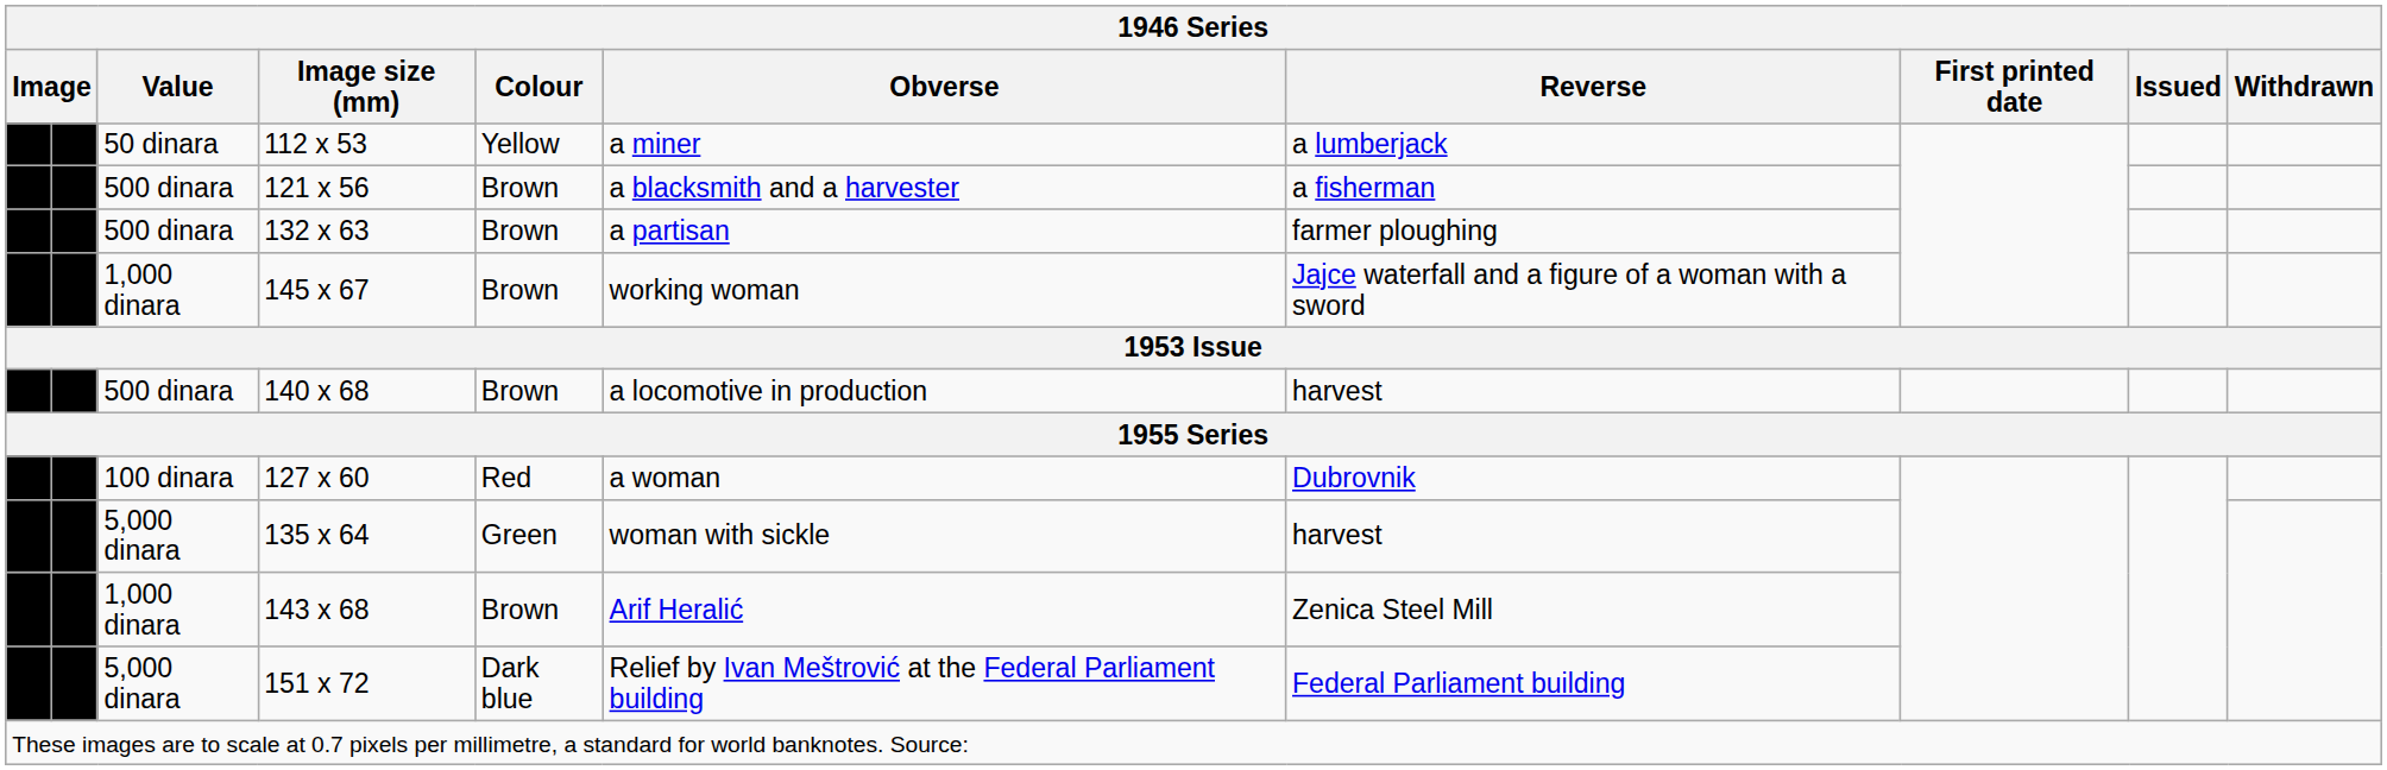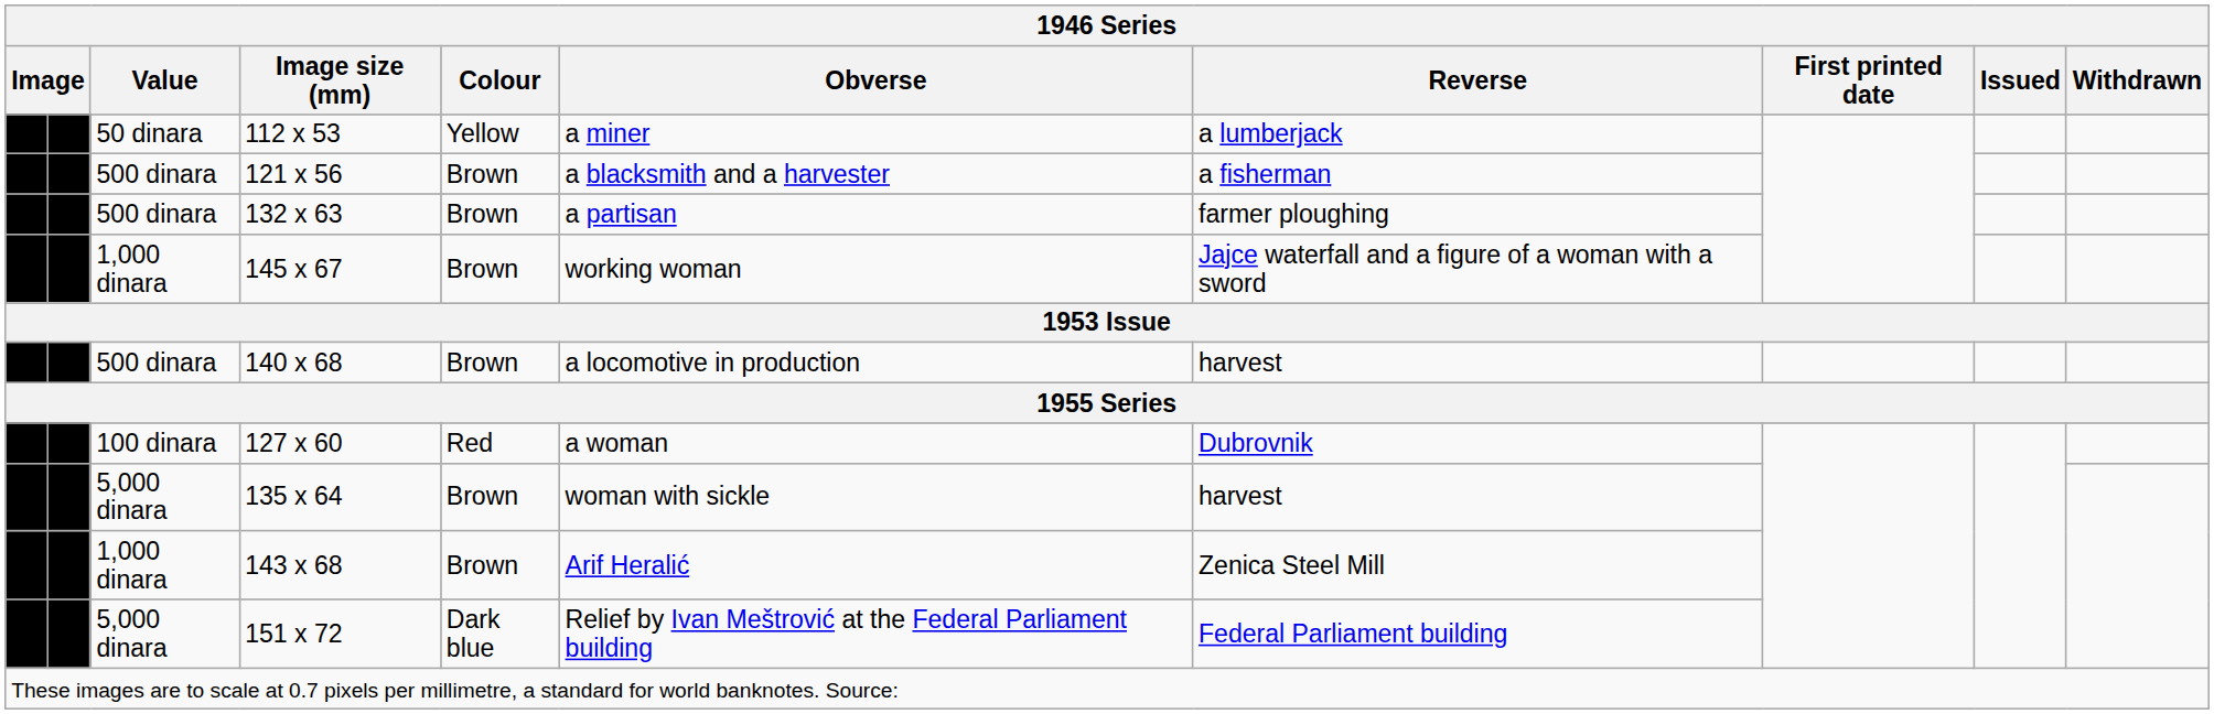135 x 64 | Colour: Green -> Brown
